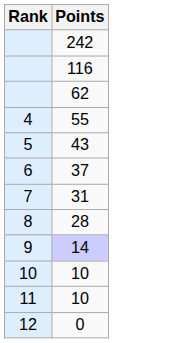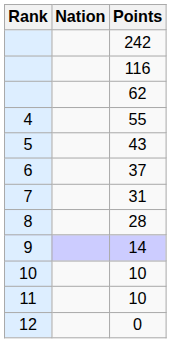+ column: Nation
